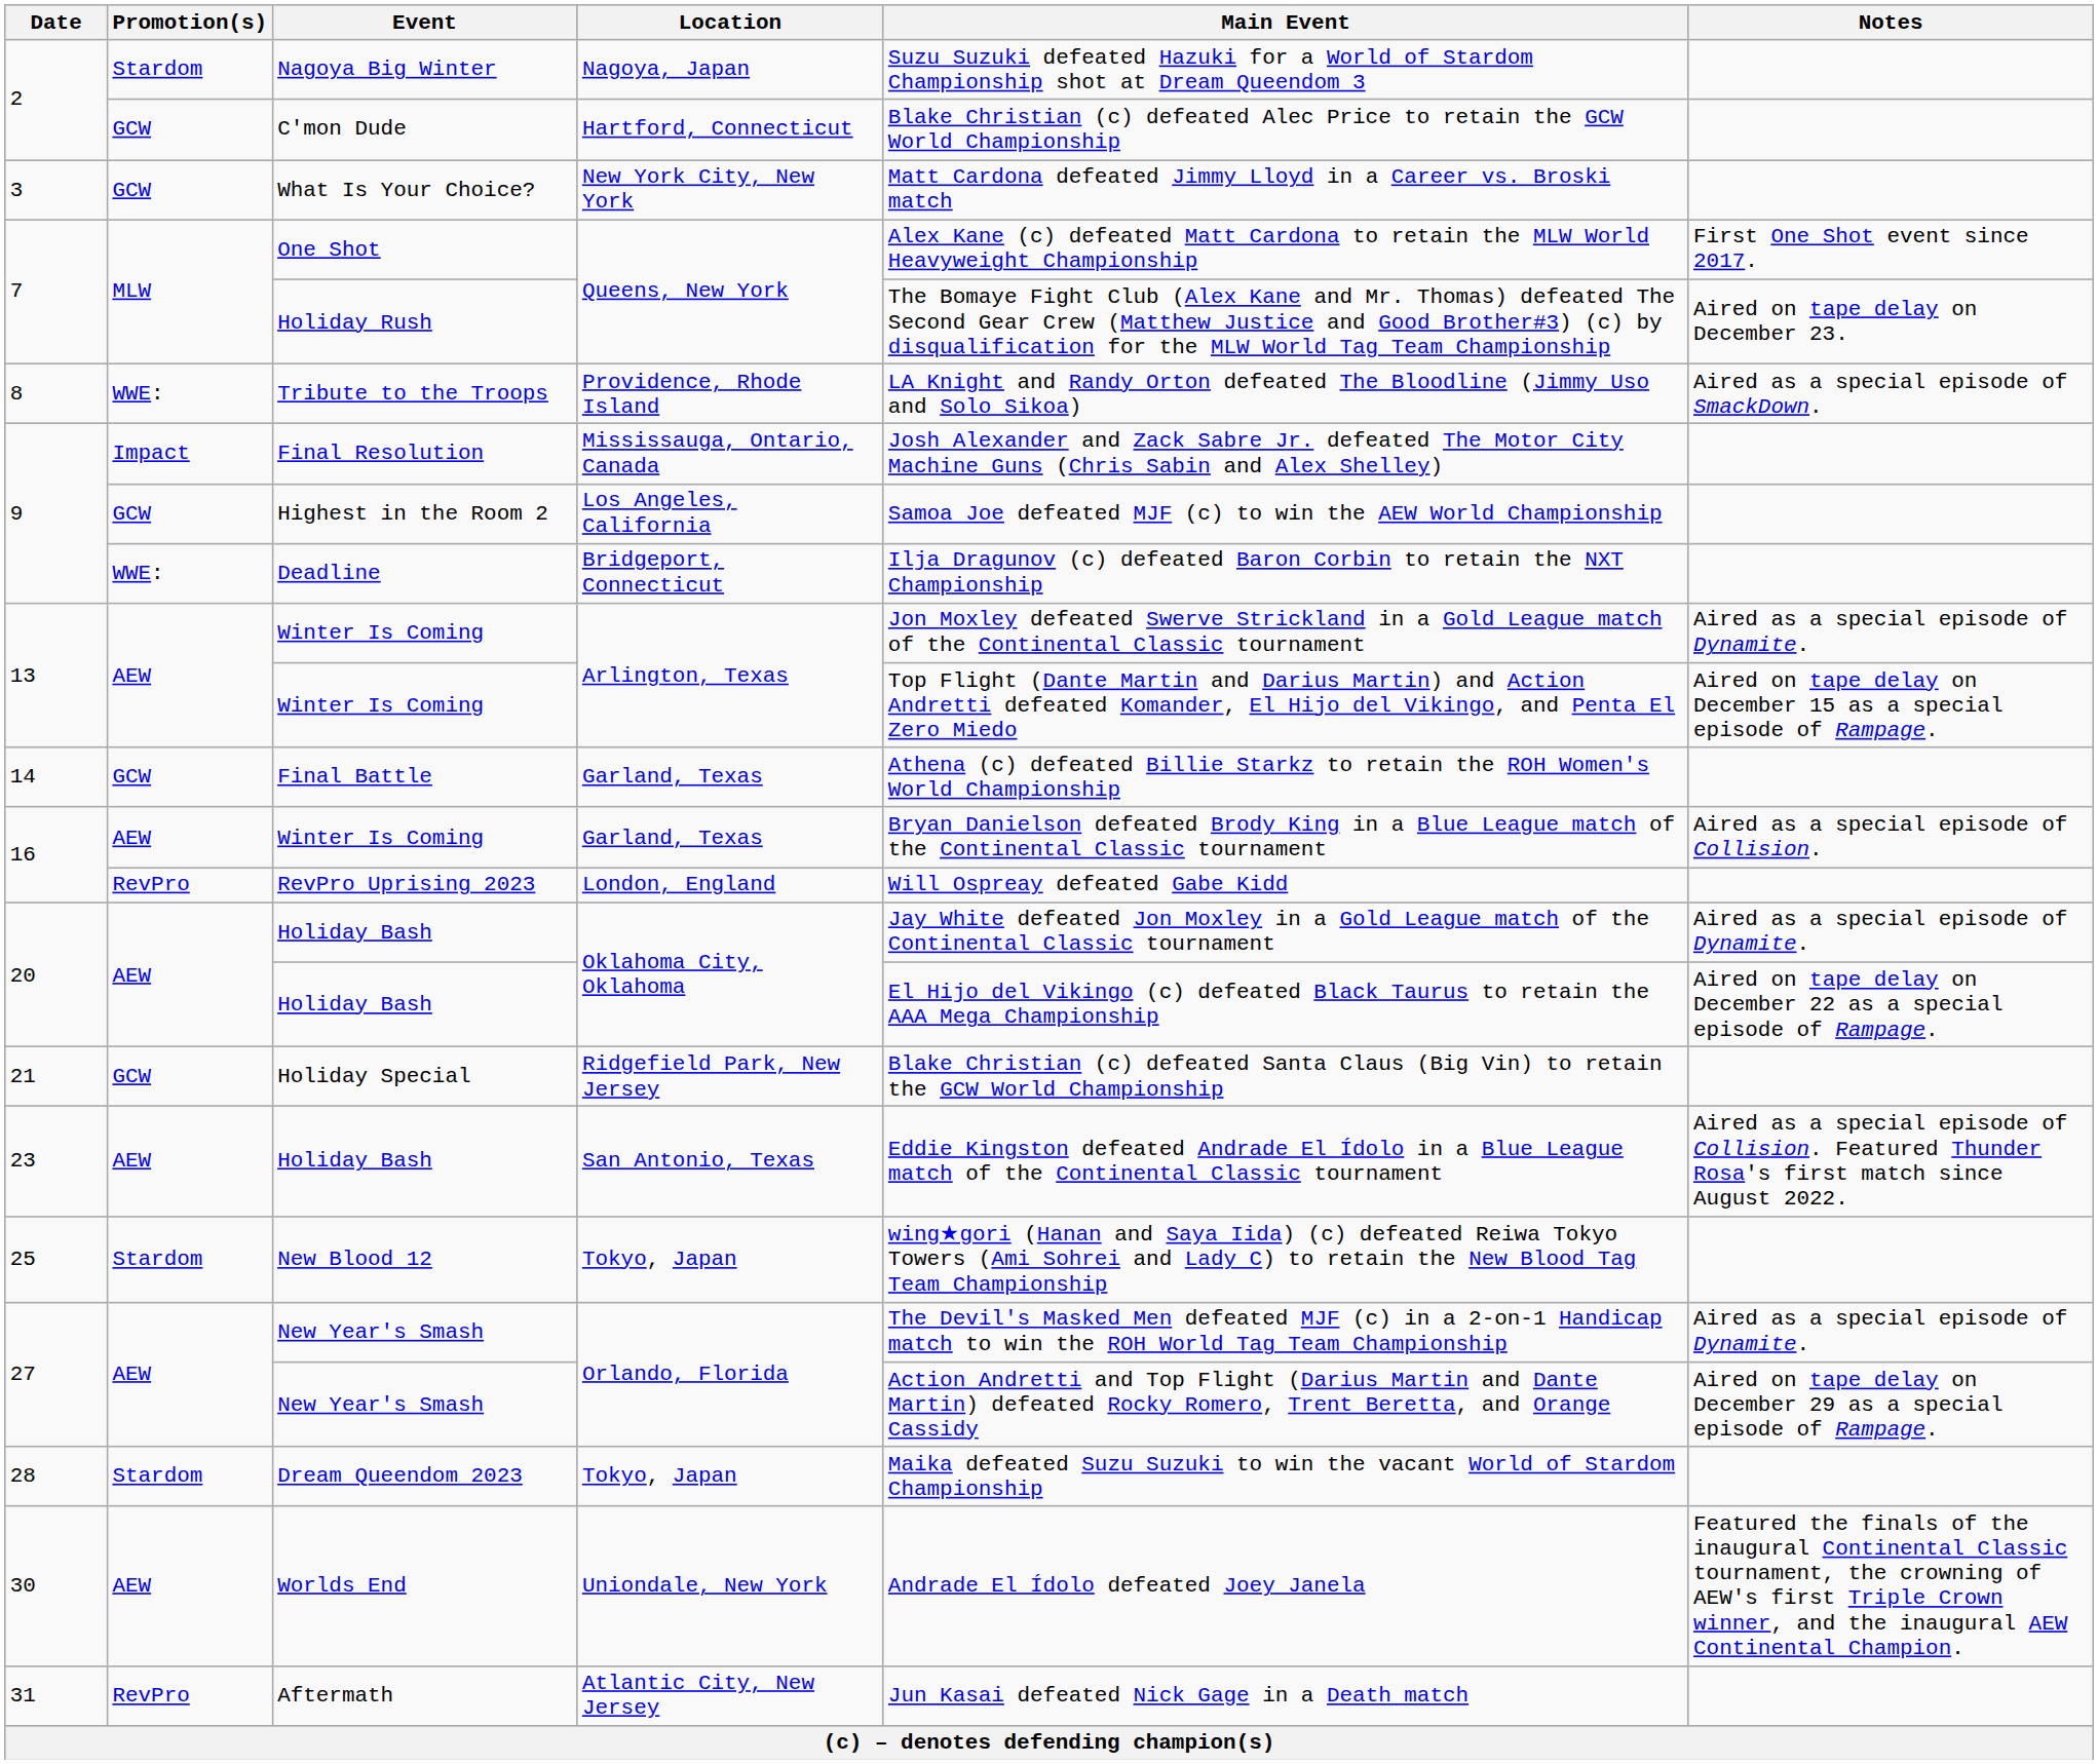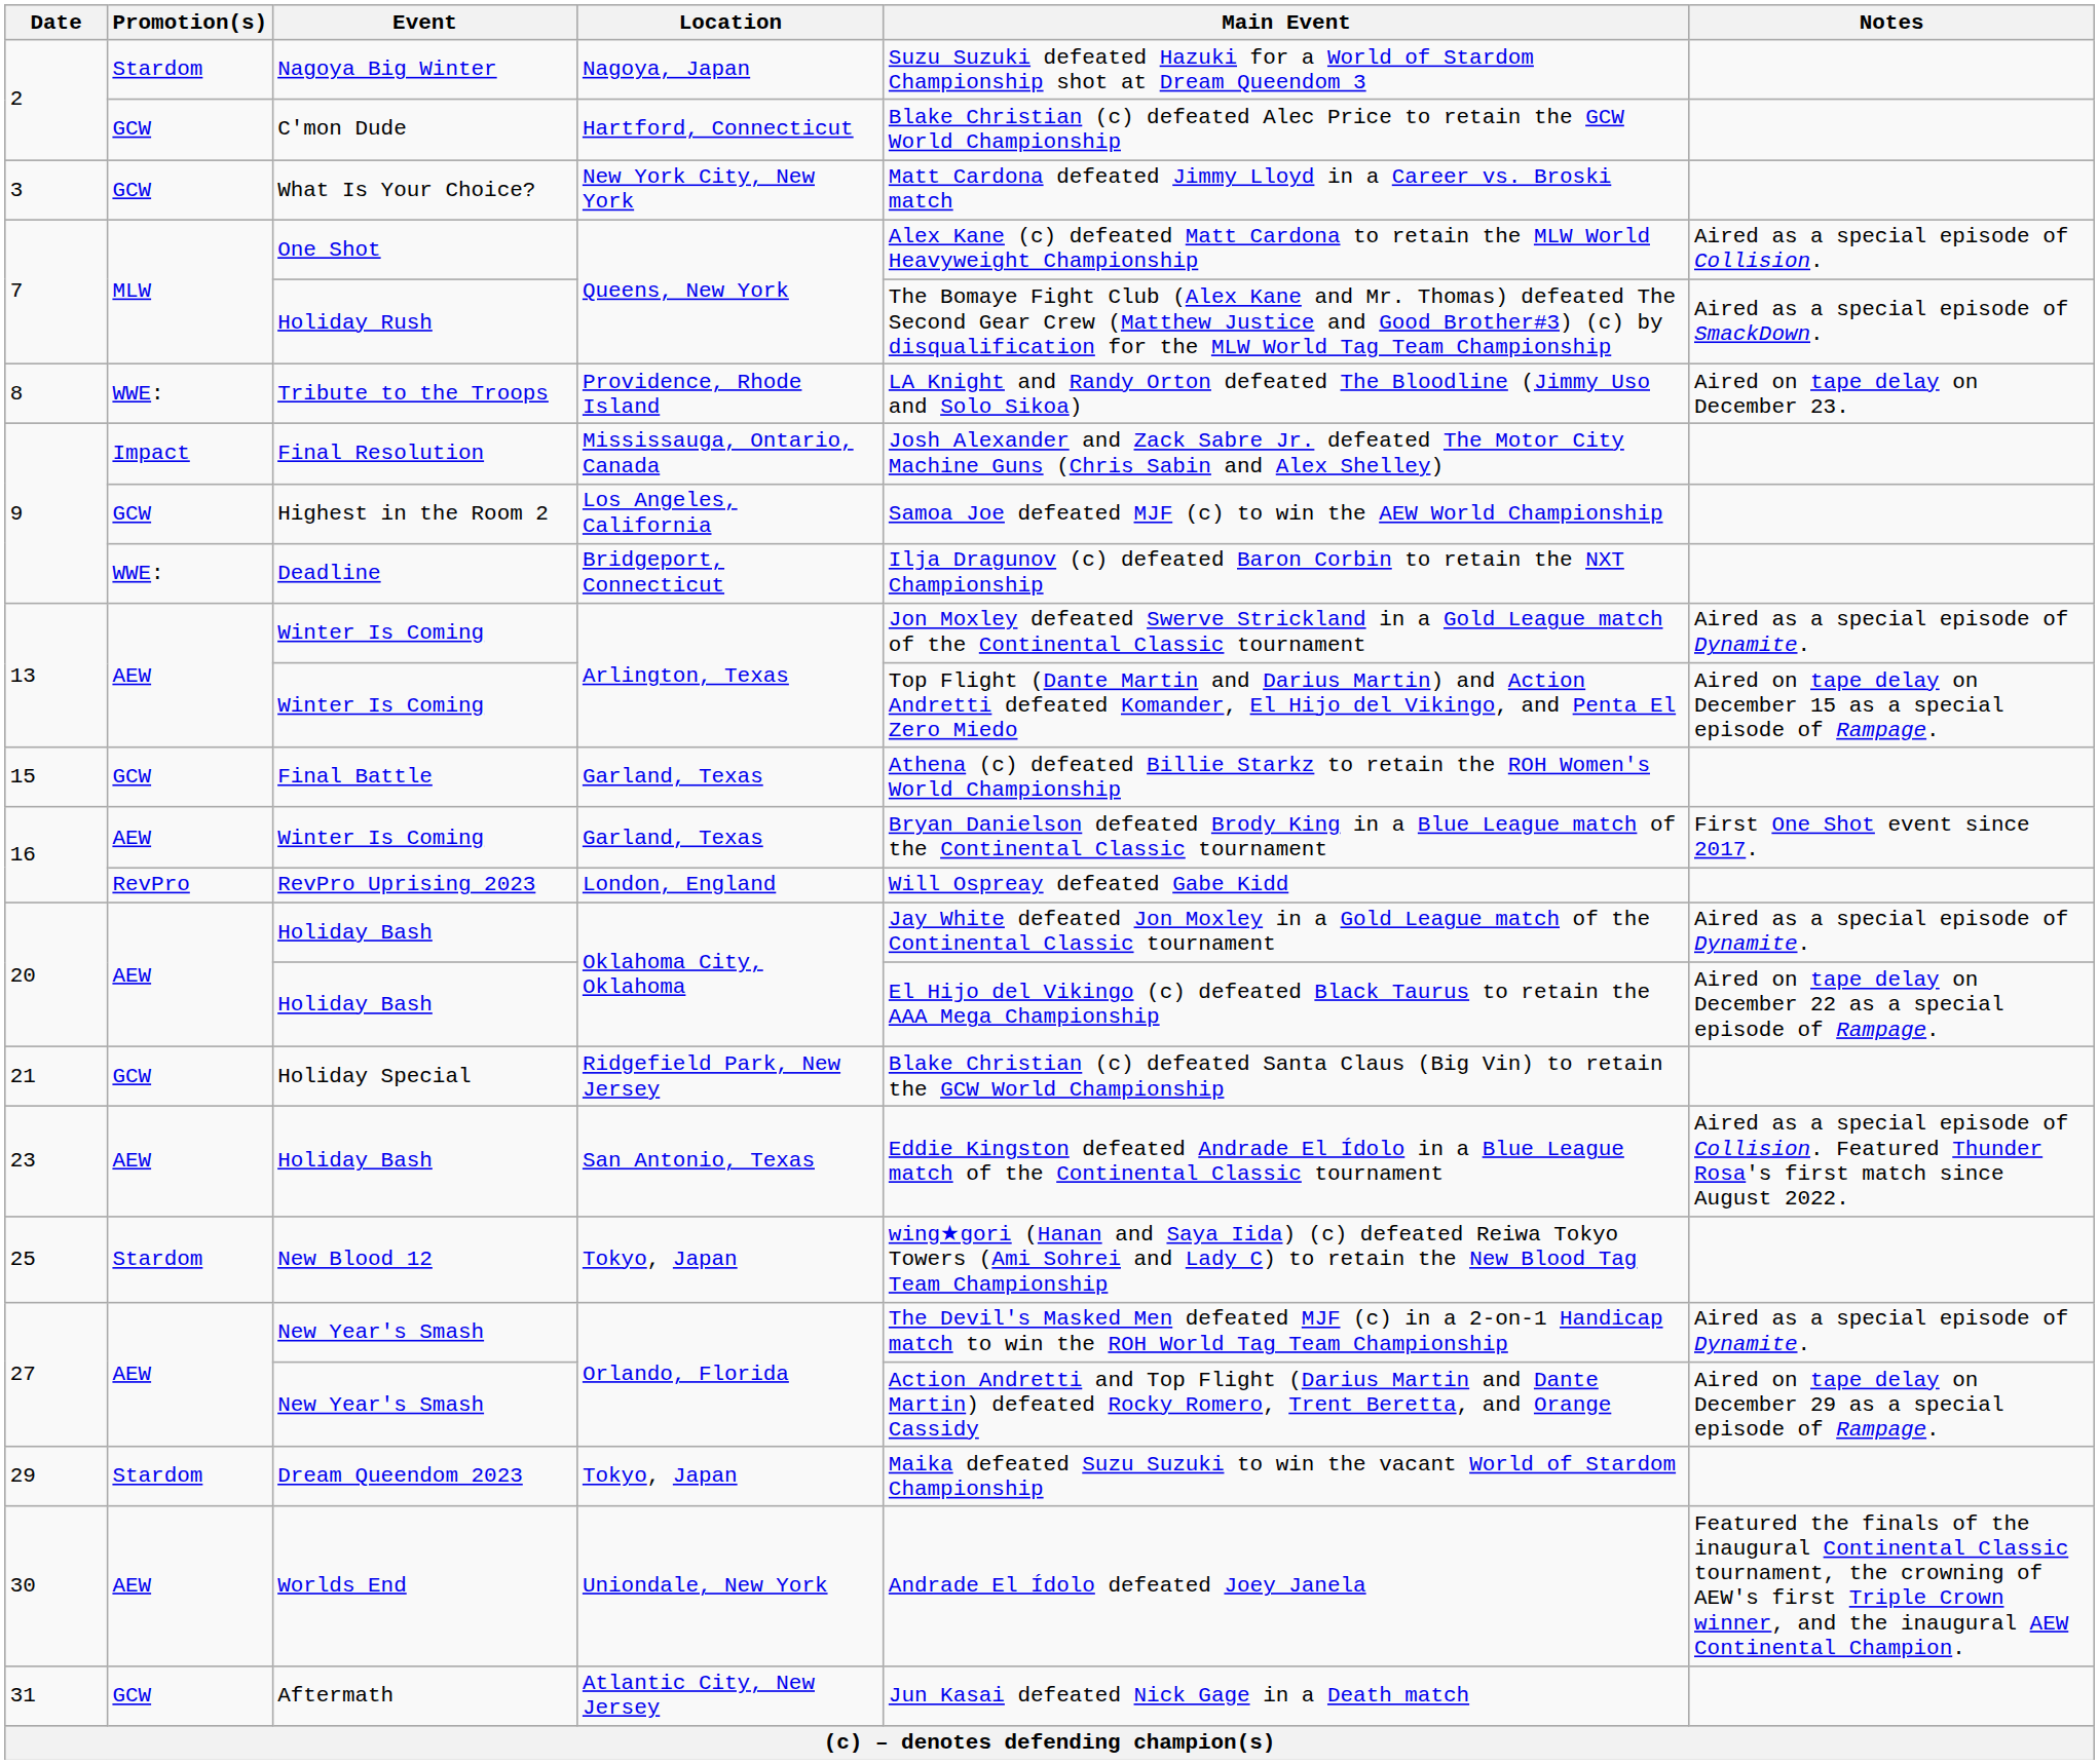One Shot | Notes: First One Shot event since 2017. -> Aired as a special episode of Collision.
Holiday Rush | Notes: Aired on tape delay on December 23. -> Aired as a special episode of SmackDown.
Tribute to the Troops | Notes: Aired as a special episode of SmackDown. -> Aired on tape delay on December 23.
Final Battle | Date: 14 -> 15
Winter Is Coming / Garland, Texas | Notes: Aired as a special episode of Collision. -> First One Shot event since 2017.
Dream Queendom 2023 | Date: 28 -> 29
Aftermath | Promotion(s): RevPro -> GCW
